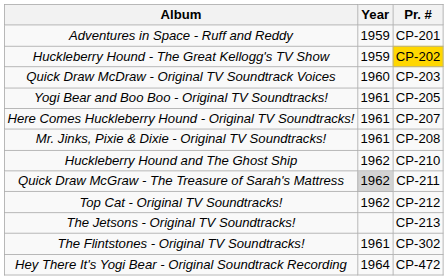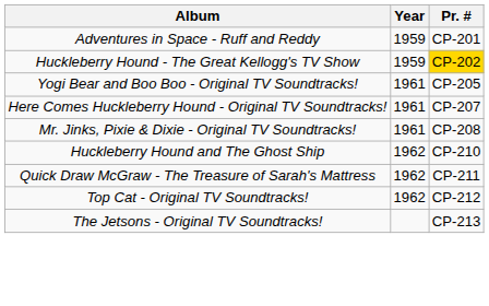- row: Quick Draw McDraw - Original TV Soundtrack Voices | 1960 | CP-203
Quick Draw McGraw - The Treasure of Sarah's Mattress | Year: lightgrey background -> no background
- row: The Flintstones - Original TV Soundtracks! | 1961 | CP-302
- row: Hey There It's Yogi Bear - Original Soundtrack Recording | 1964 | CP-472
